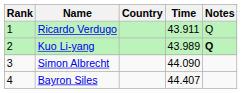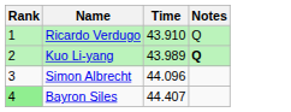- column: Country
Ricardo Verdugo | Time: 43.911 -> 43.910
Simon Albrecht | Time: 44.090 -> 44.096
Bayron Siles | Rank: no background -> lightgreen background
